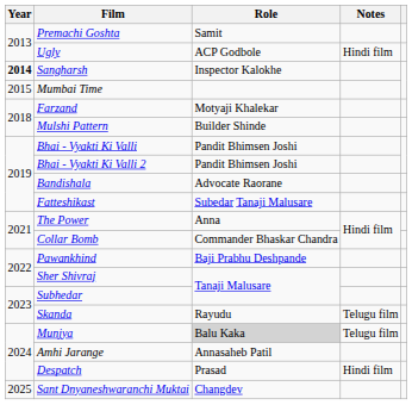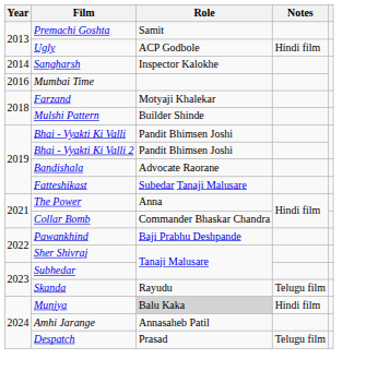Sangharsh | Year: bold -> normal
Mumbai Time | Year: 2015 -> 2016
Munjya | Notes: Telugu film -> Hindi film
Despatch | Notes: Hindi film -> Telugu film
- row: 2025 | Sant Dnyaneshwaranchi Muktai | Changdev
